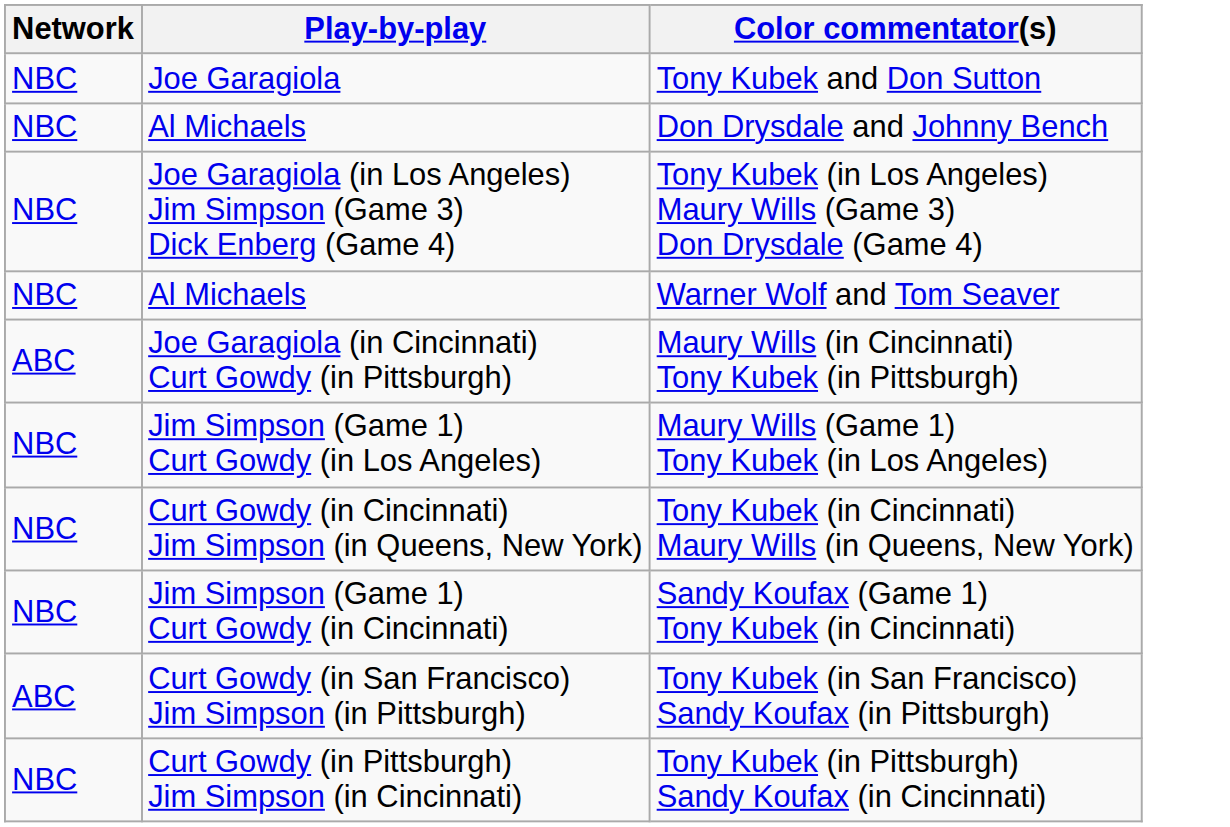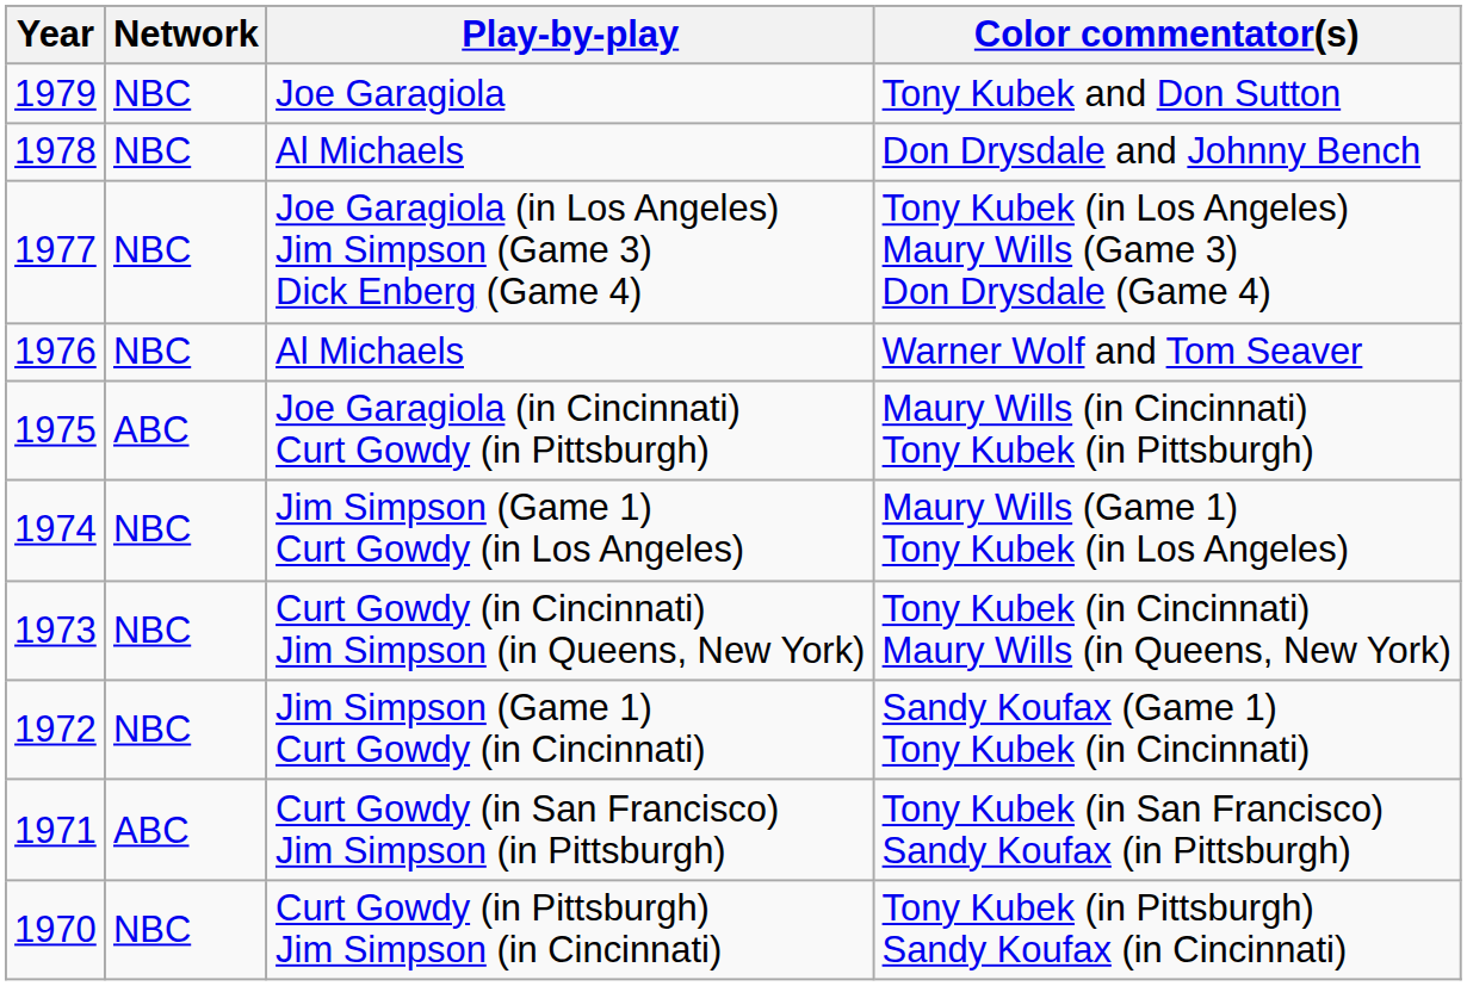+ column: Year | 1979 | 1978 | 1977 | 1976 | 1975 | 1974 | 1973 | 1972 | 1971 | 1970
